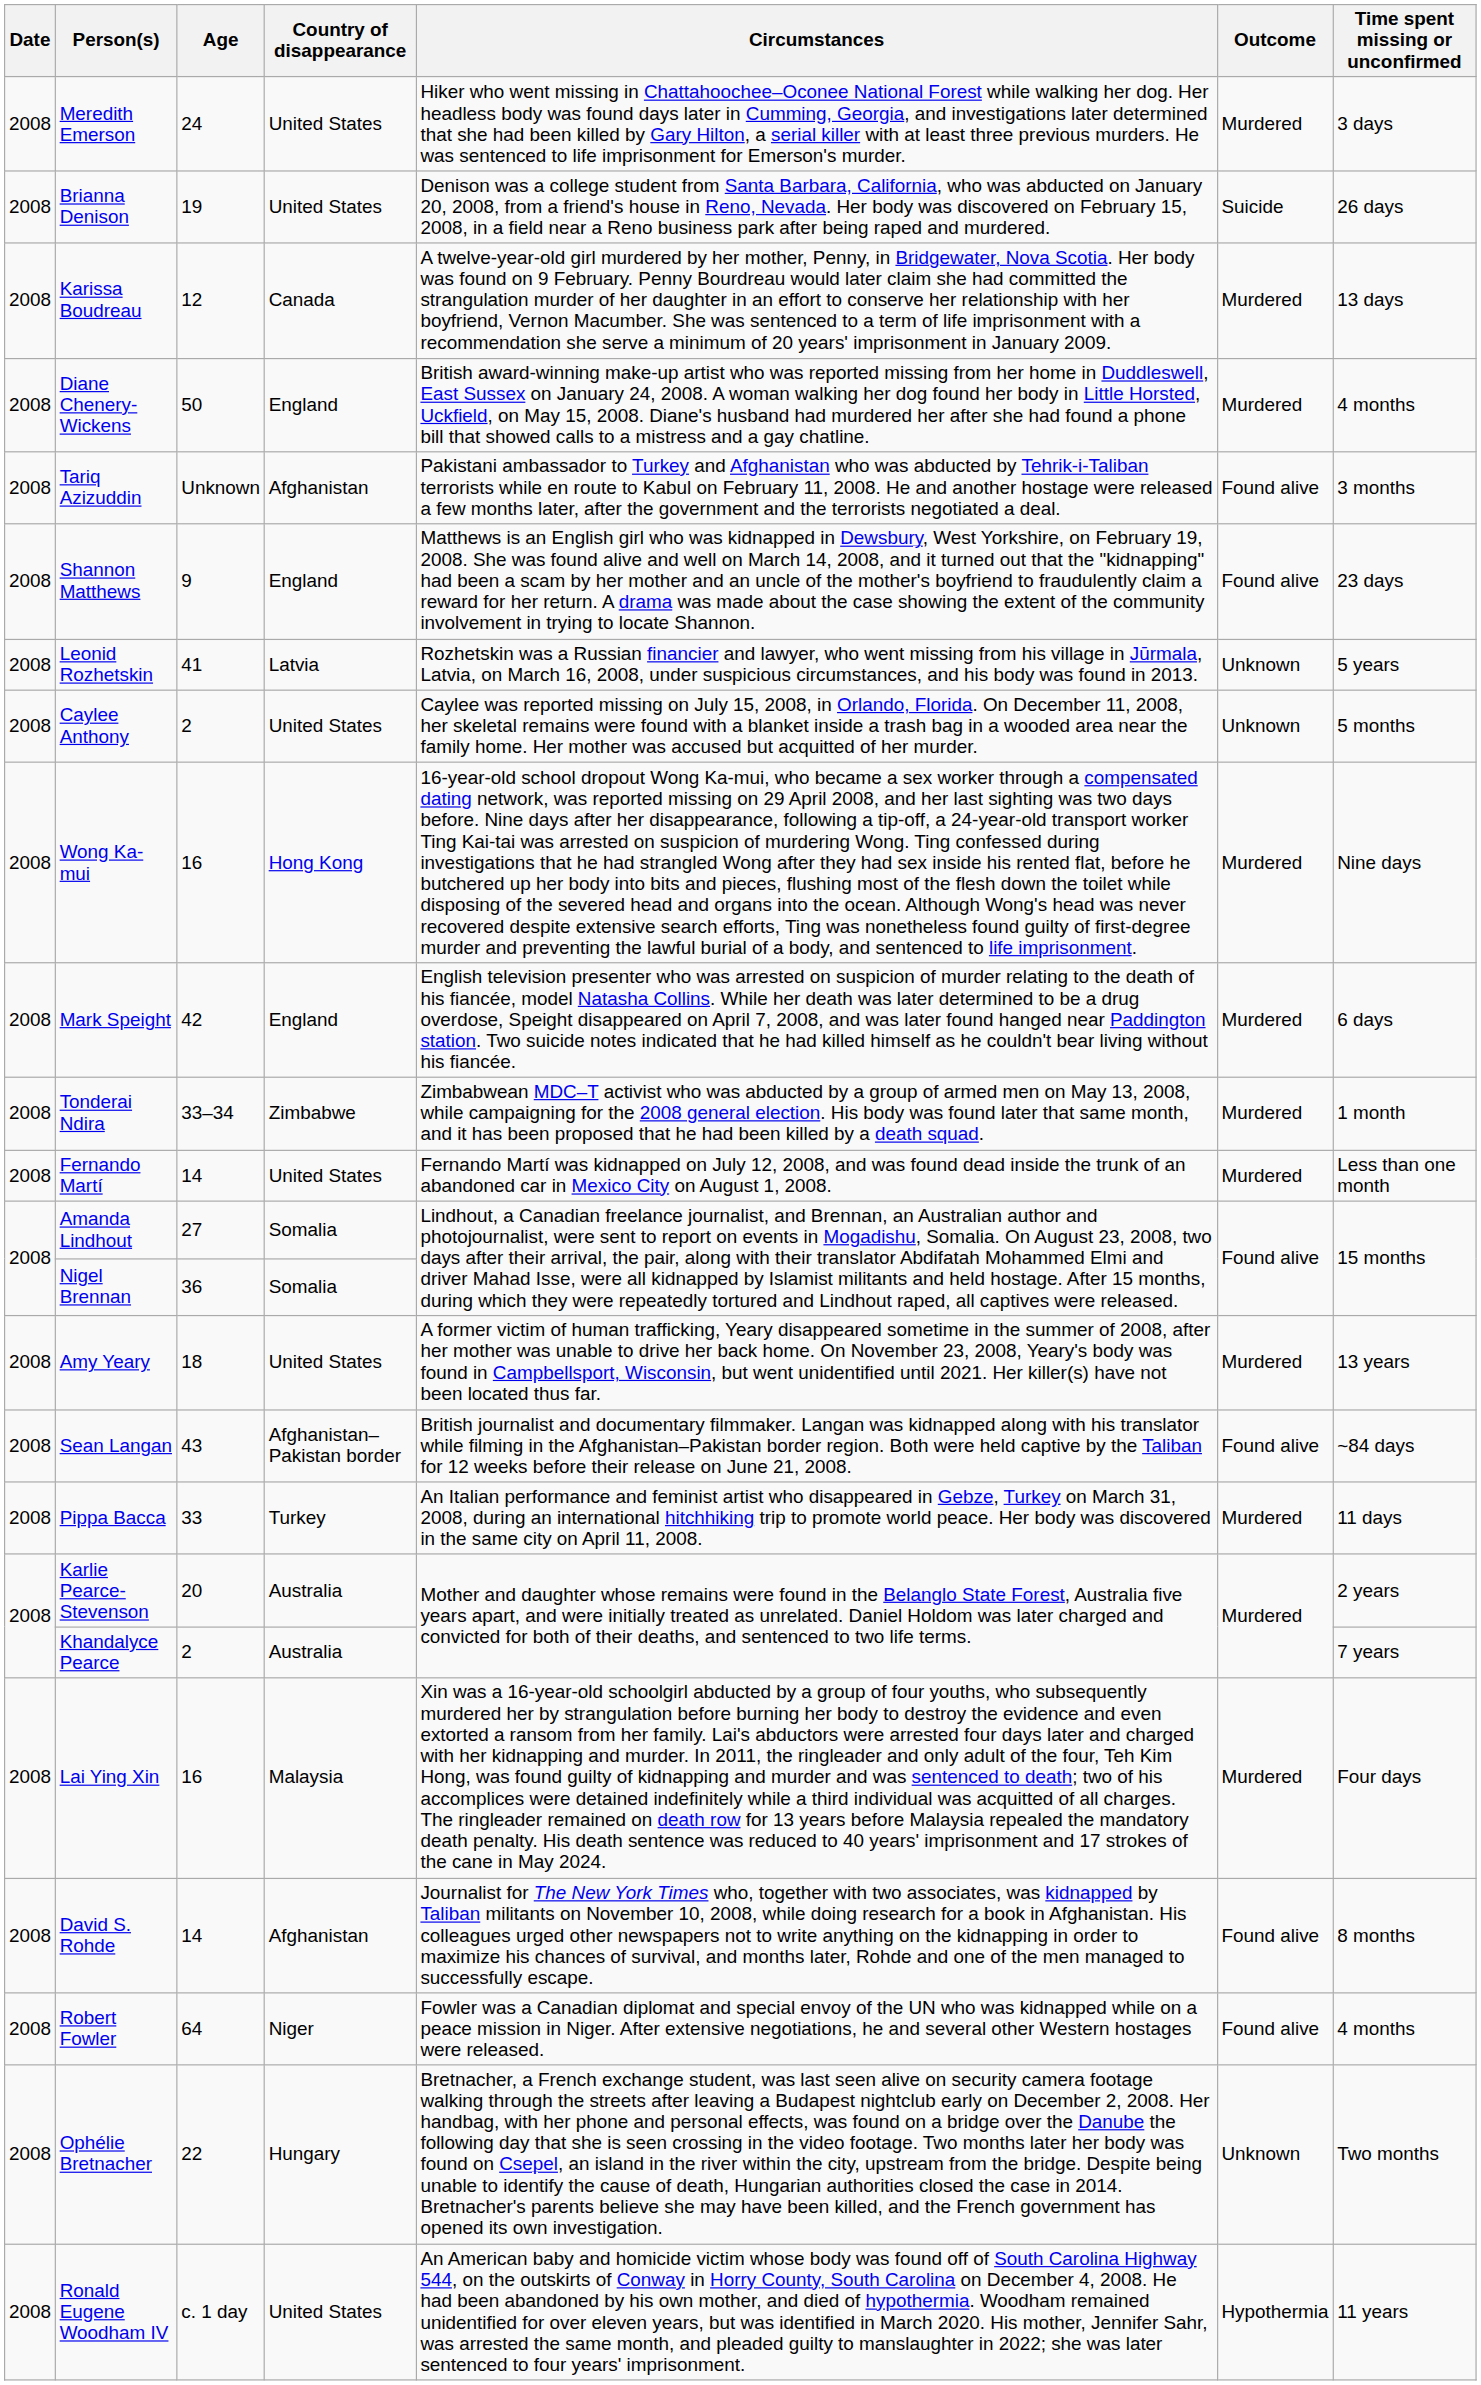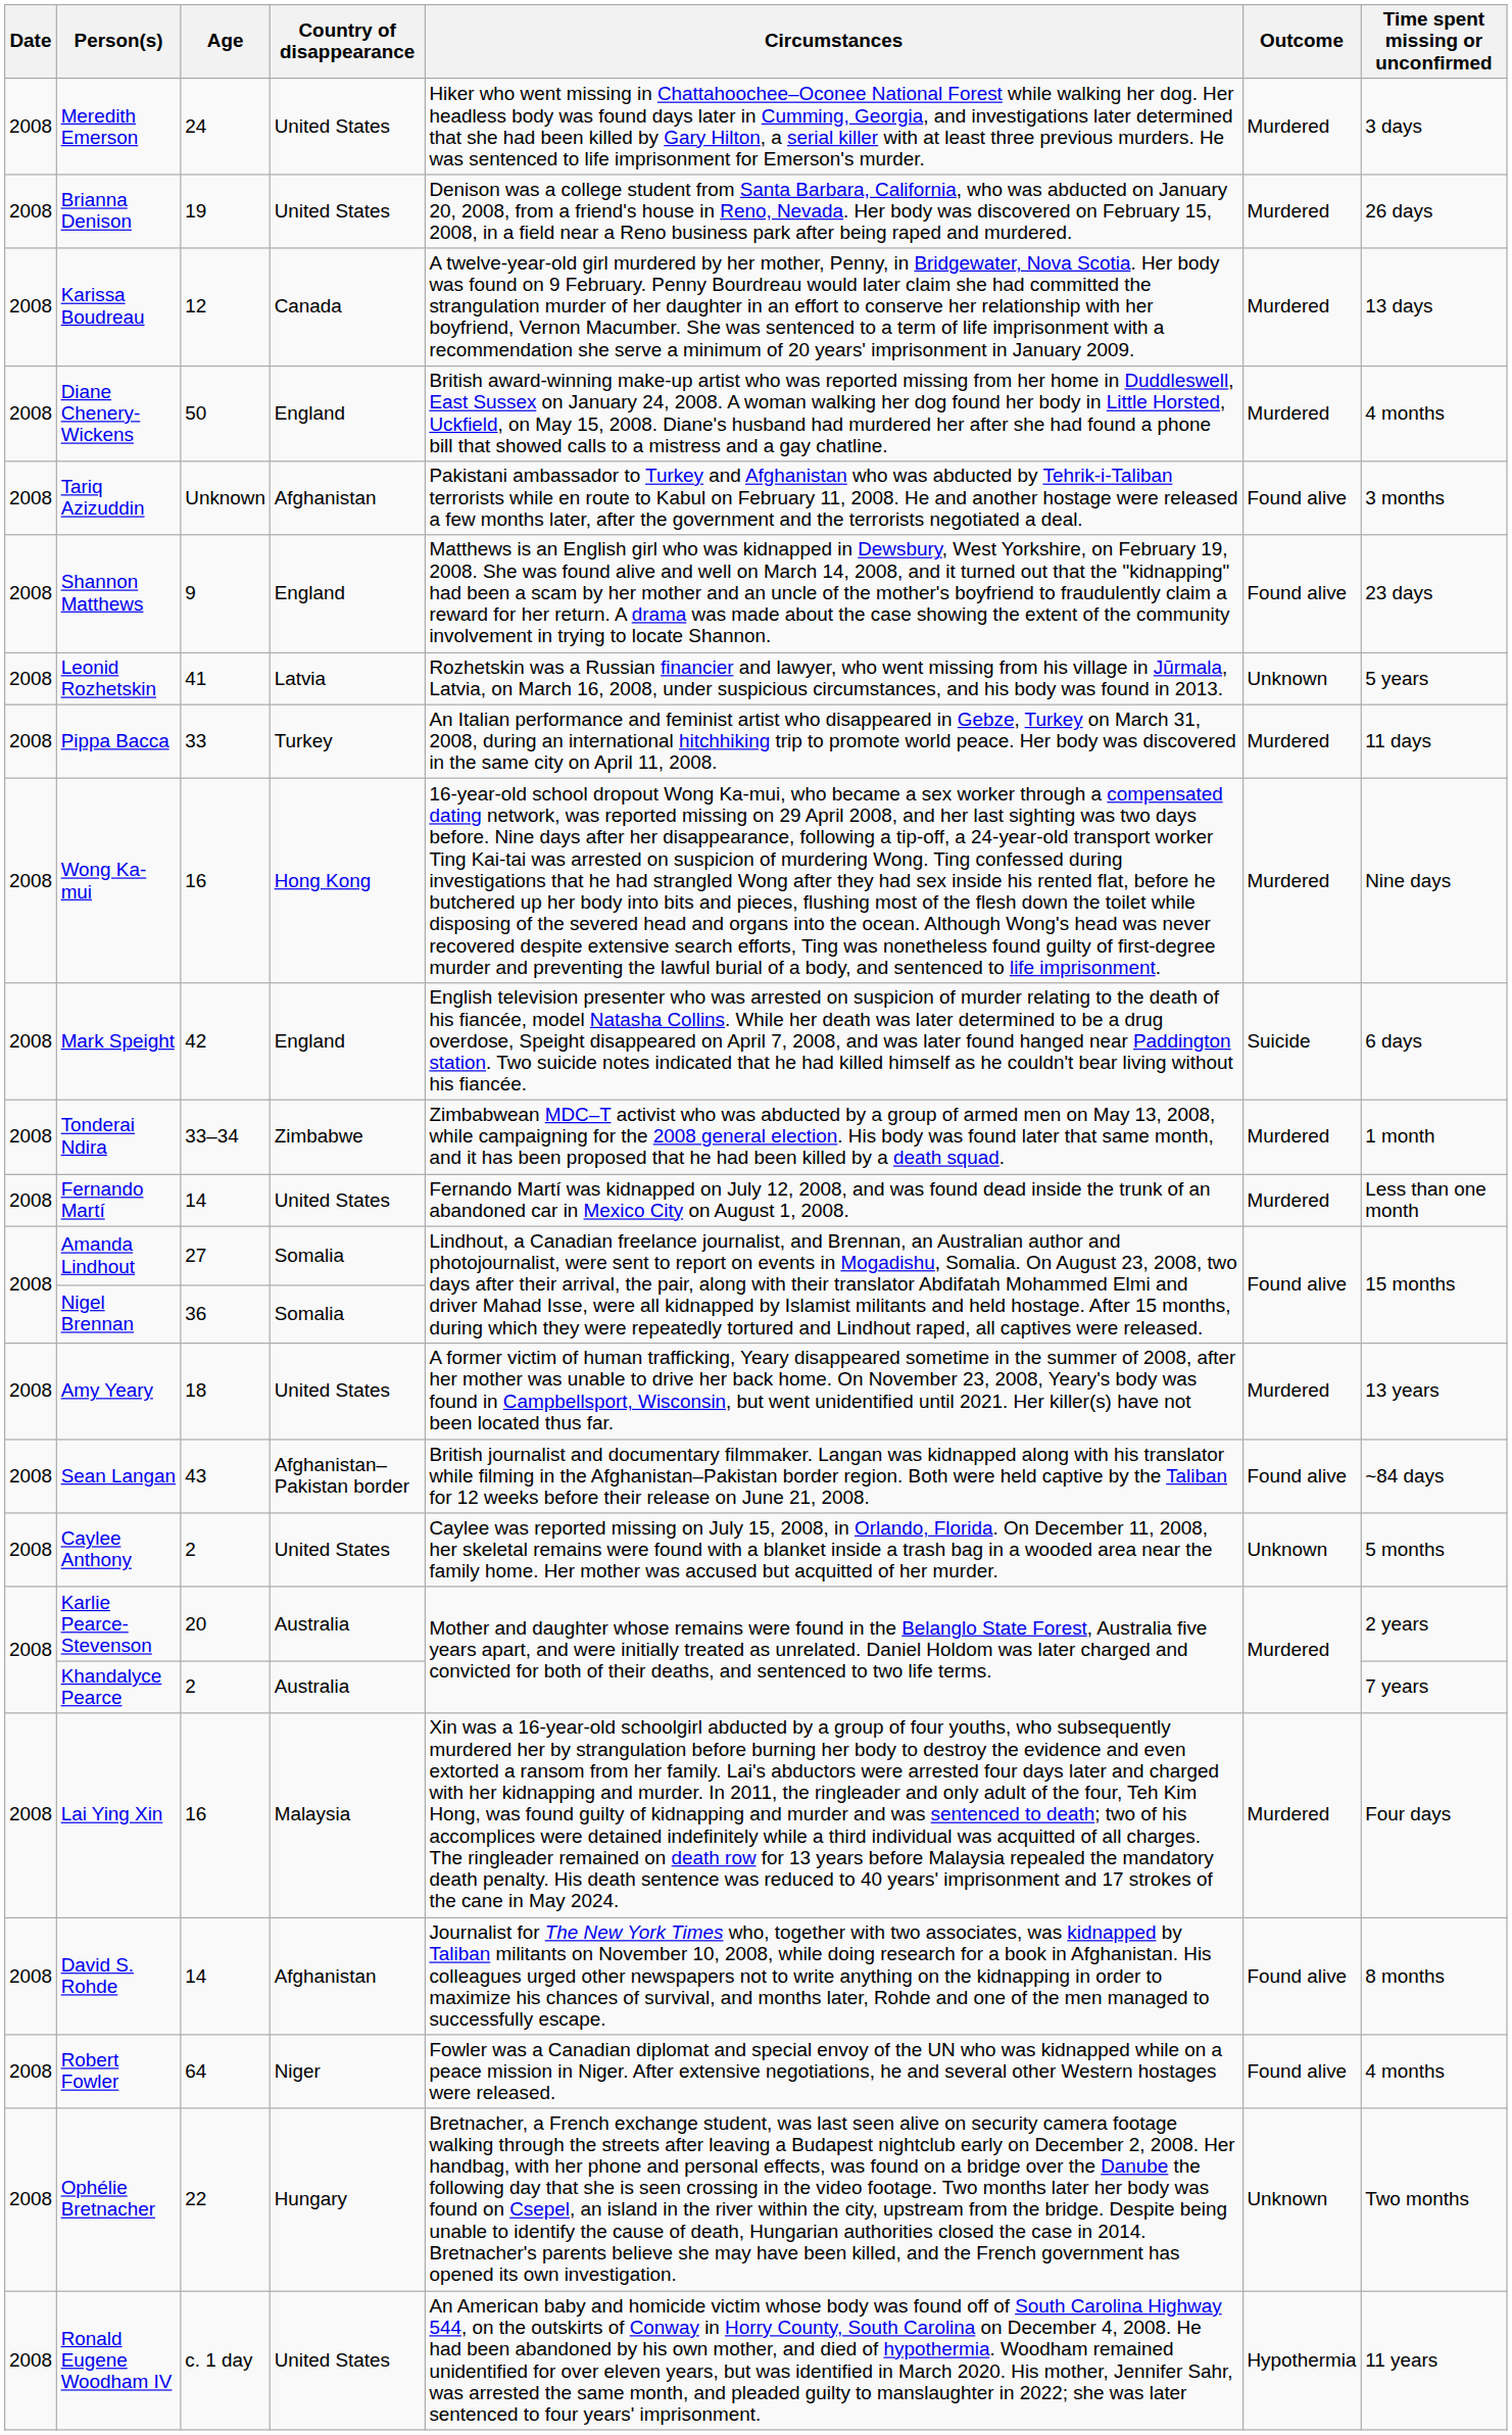Brianna Denison | Outcome: Suicide -> Murdered
rows swapped: Pippa Bacca <-> Caylee Anthony
Mark Speight | Outcome: Murdered -> Suicide
